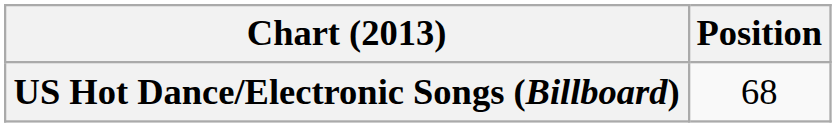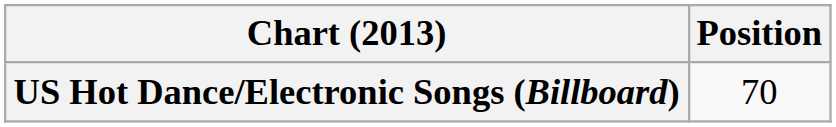US Hot Dance/Electronic Songs (Billboard) | Position: 68 -> 70
